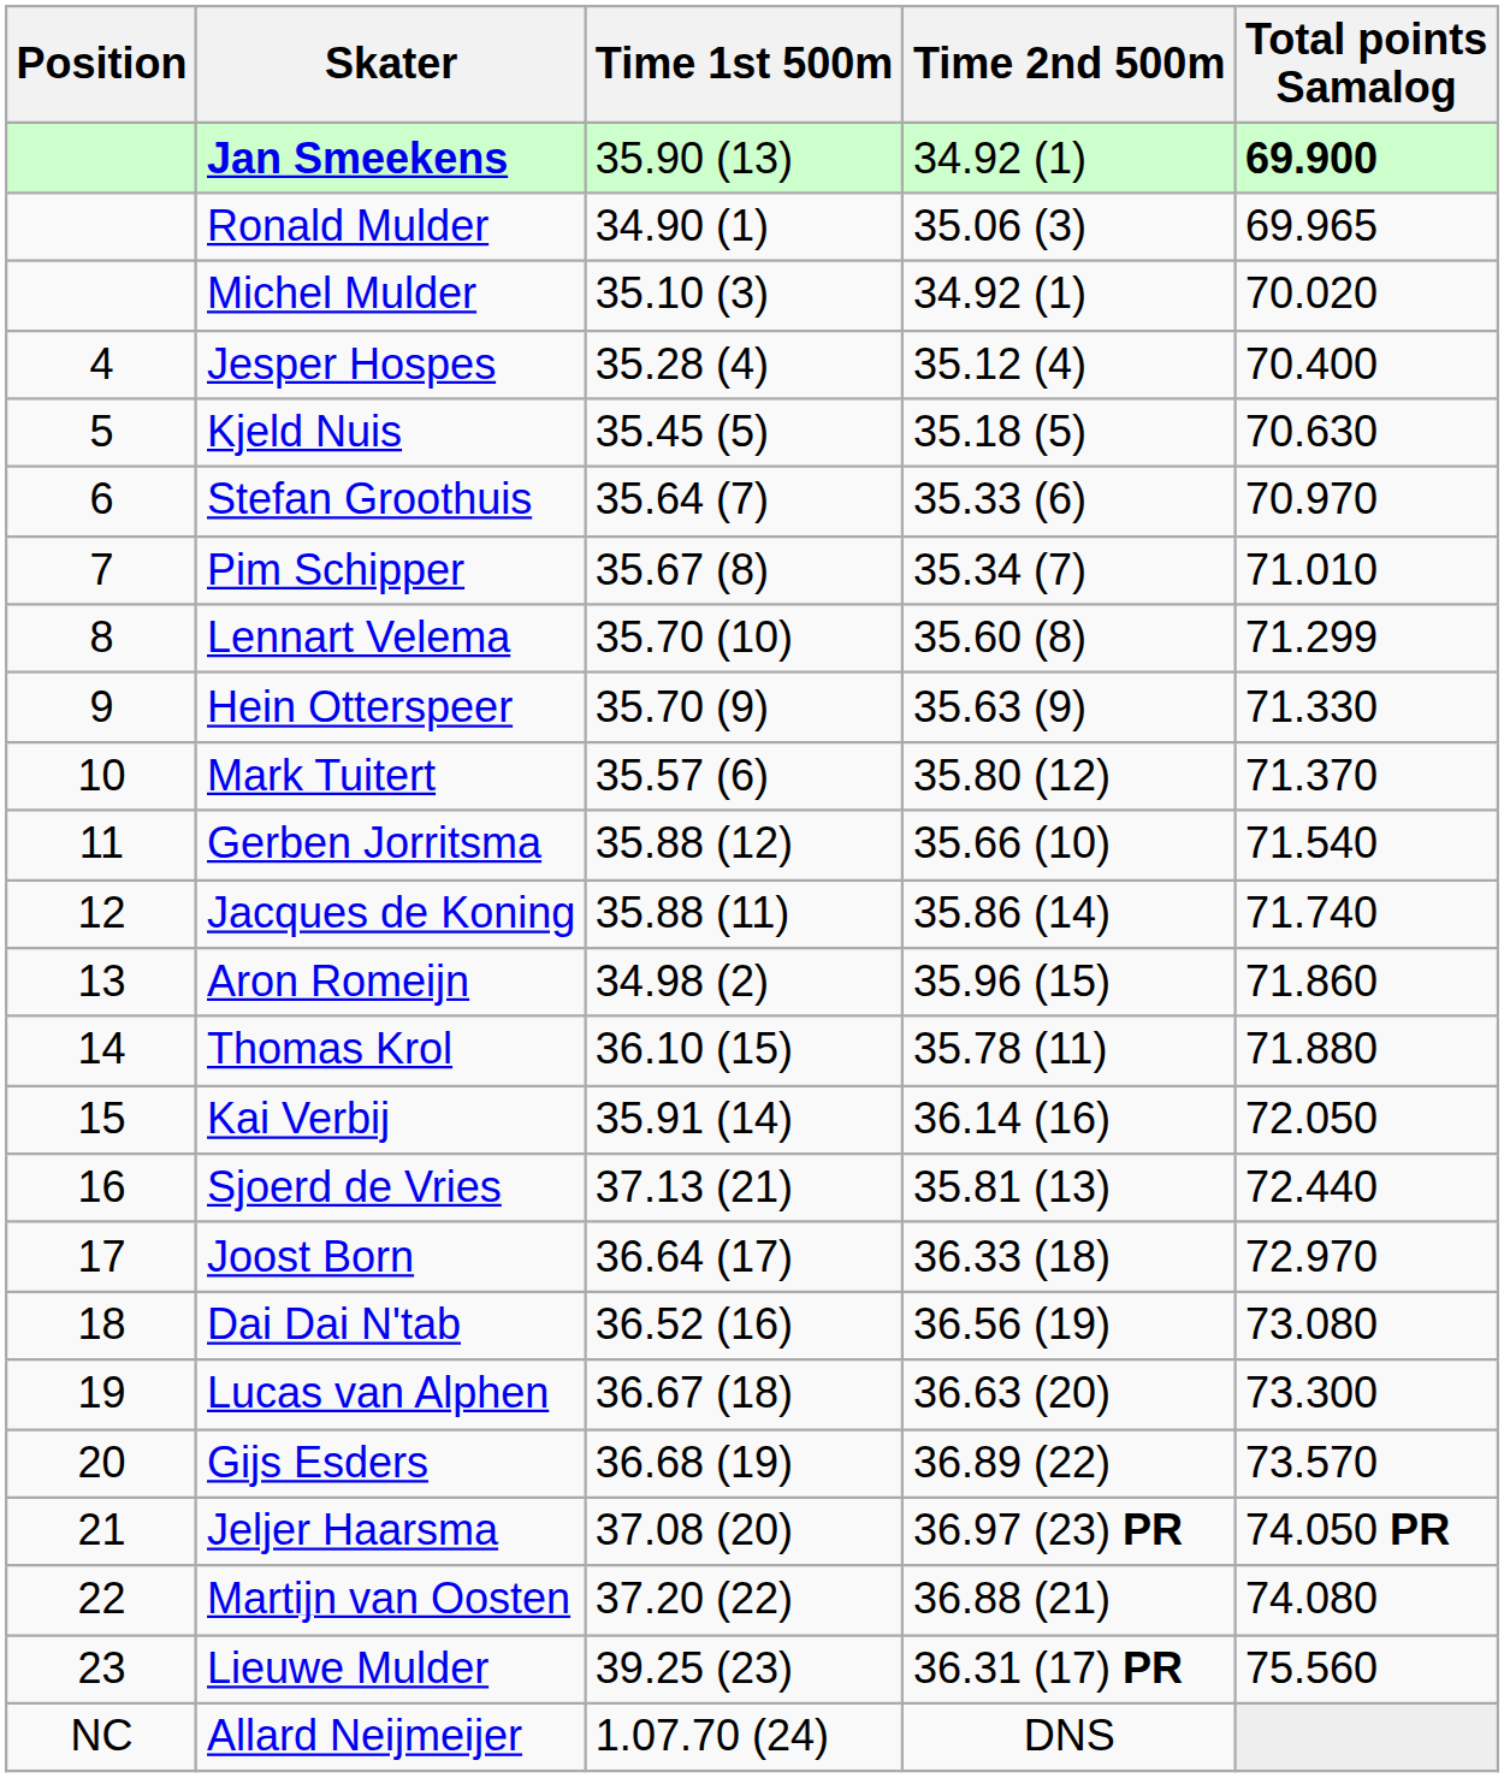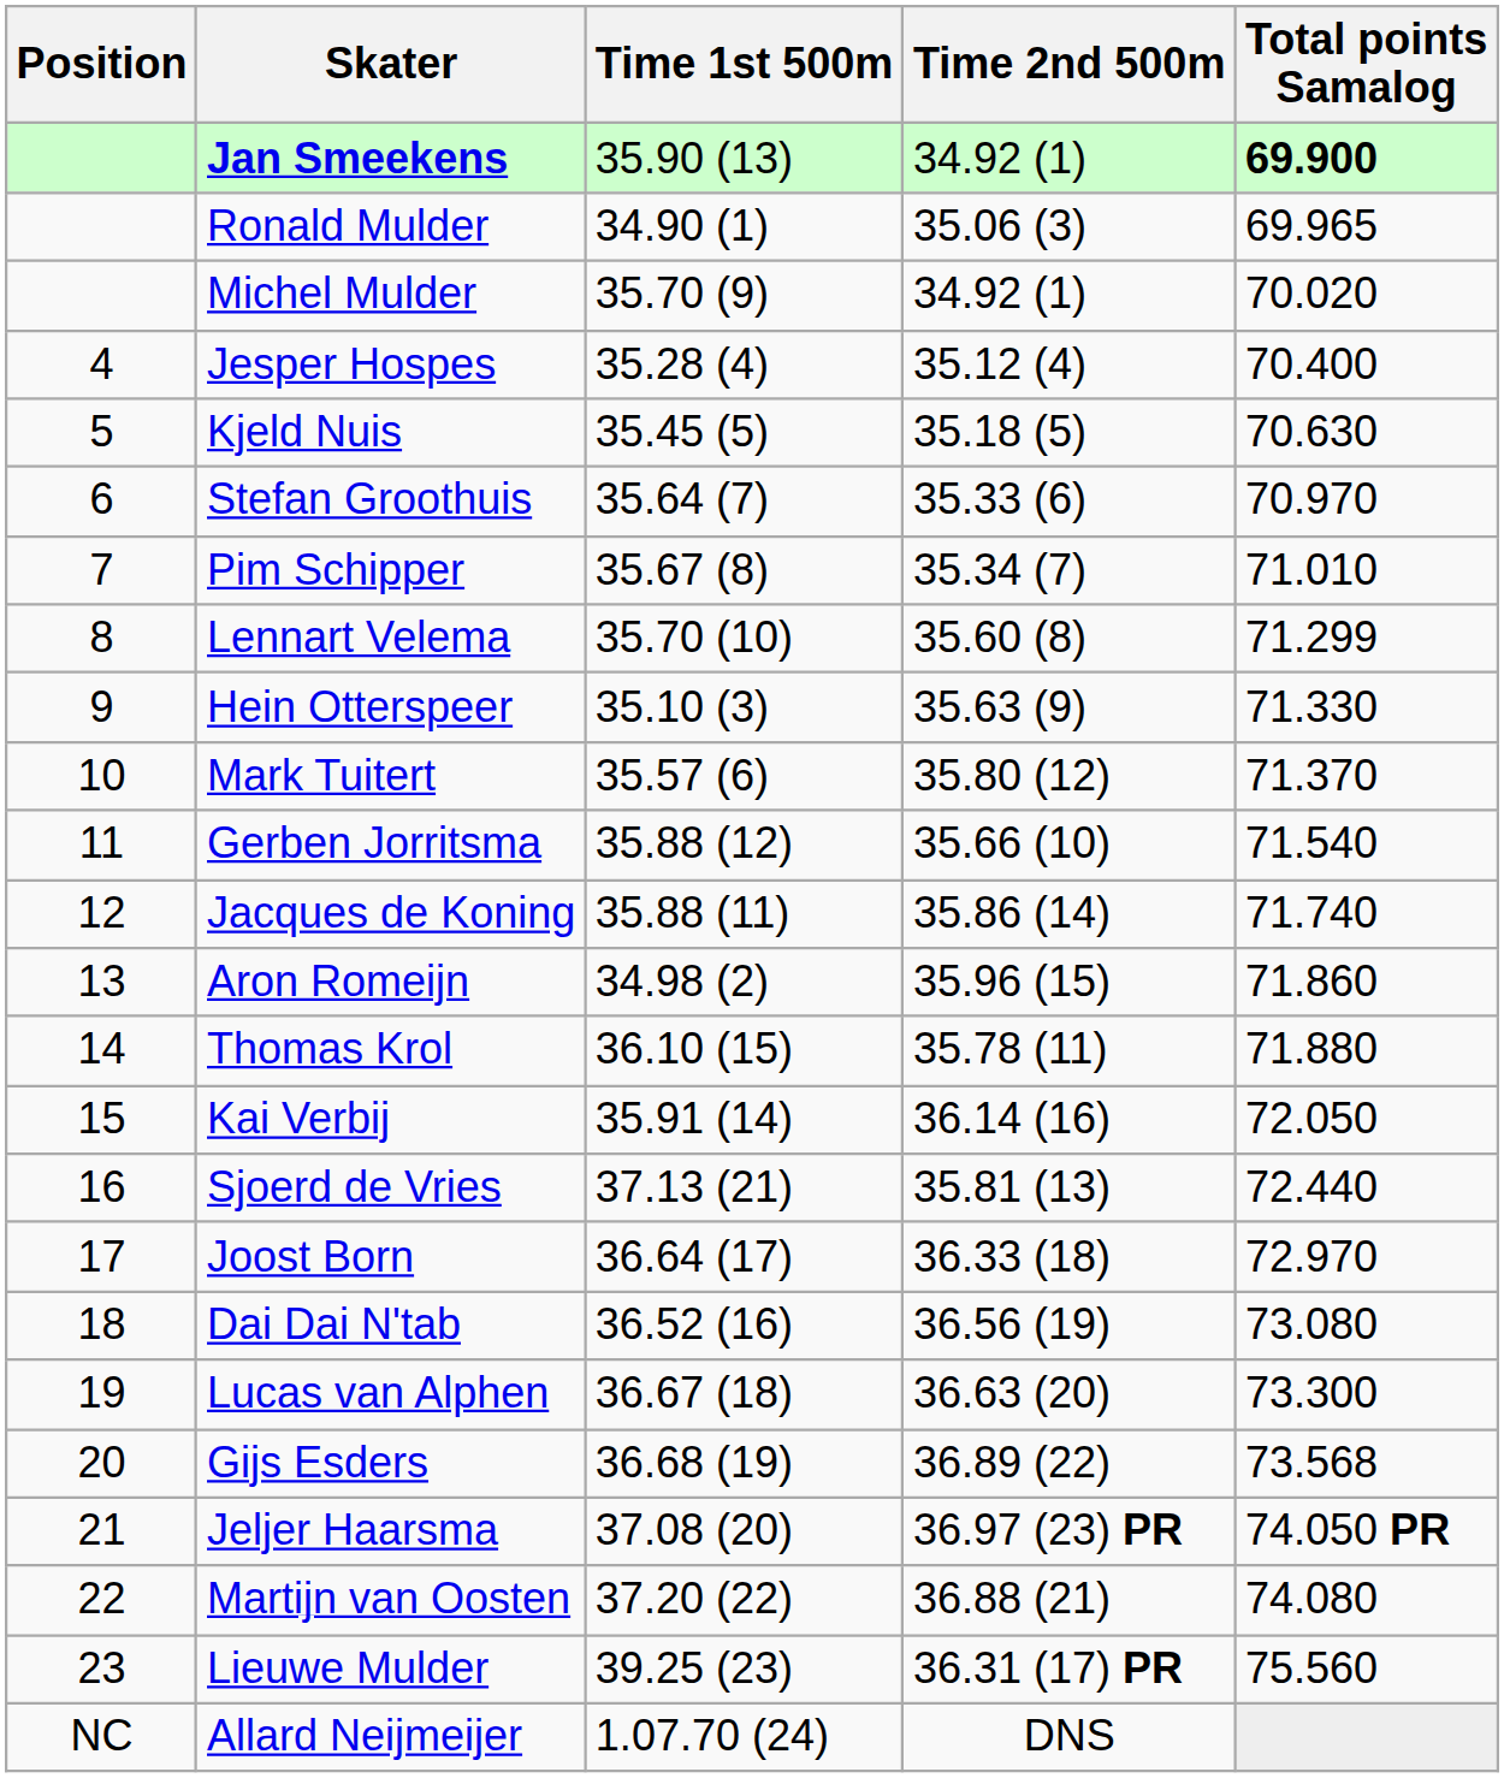Michel Mulder | Time 1st 500m: 35.10 (3) -> 35.70 (9)
Hein Otterspeer | Time 1st 500m: 35.70 (9) -> 35.10 (3)
Gijs Esders | Total points Samalog: 73.570 -> 73.568
